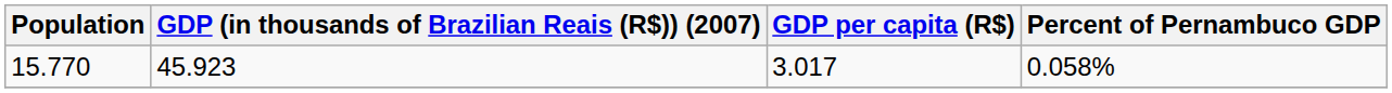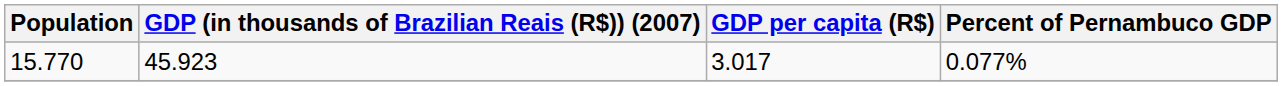15.770 | Percent of Pernambuco GDP: 0.058% -> 0.077%
